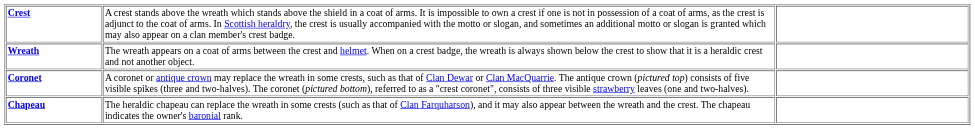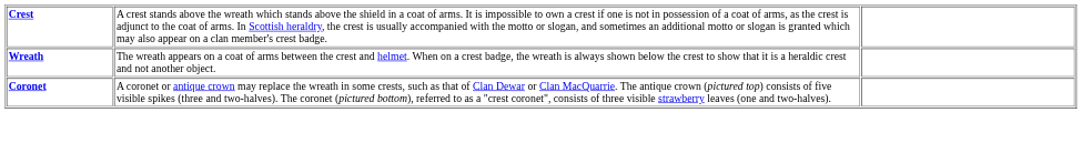- row: Chapeau | The heraldic chapeau can replace the wreath in some crests (such as that of Clan Farquharson), and it may also appear between the wreath and the crest. The chapeau indicates the owner's baronial rank.
